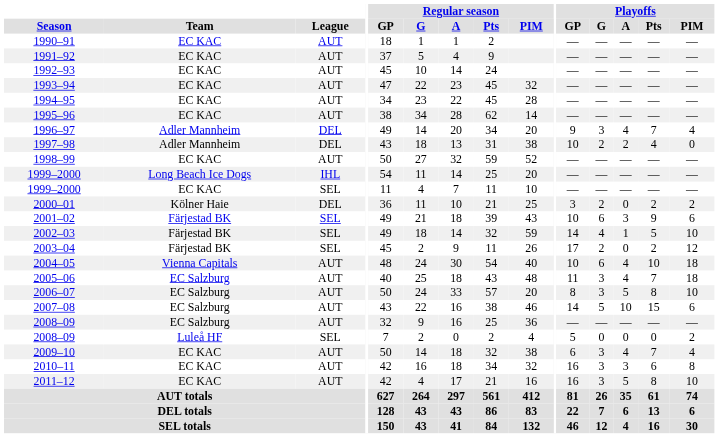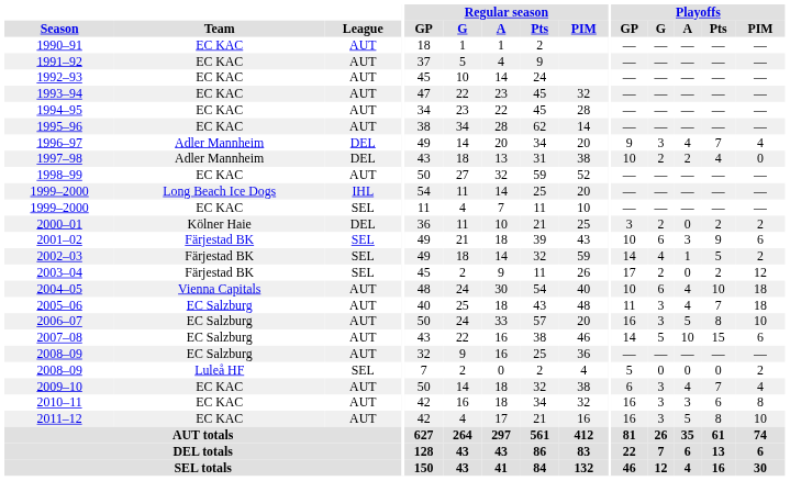2002–03 | Playoffs / PIM: 10 -> 2
2006–07 | Playoffs / GP: 8 -> 16
